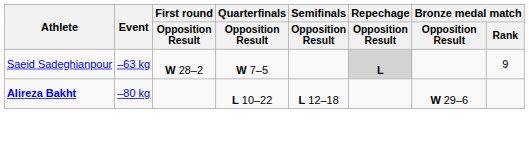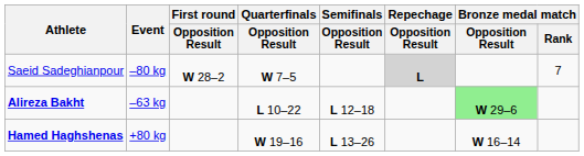Saeid Sadeghianpour | Event: –63 kg -> –80 kg
Saeid Sadeghianpour | Bronze medal match / Rank: 9 -> 7
Alireza Bakht | Event: –80 kg -> –63 kg
Alireza Bakht | Bronze medal match / Opposition Result: no background -> lightgreen background
+ row: Hamed Haghshenas | +80 kg | W 19–16 | L 13–26 | W 16–14
